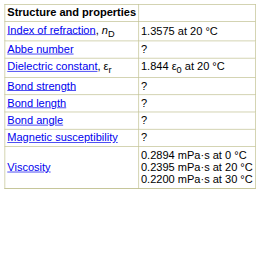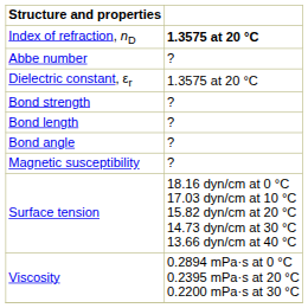Index of refraction, nD | column 2: normal -> bold
Dielectric constant, εr | column 2: 1.844 ε0 at 20 °C -> 1.3575 at 20 °C
+ row: Surface tension | 18.16 dyn/cm at 0 °C 17.03 dyn/cm at 10 °C 15.82 dyn/cm at 20 °C 14.73 dyn/cm at 30 °C 13.66 dyn/cm at 40 °C
